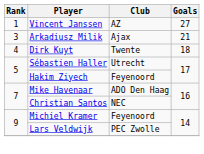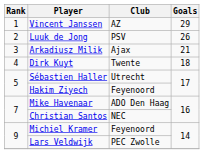Vincent Janssen | Goals: 27 -> 29
+ row: 2 | Luuk de Jong | PSV | 26
